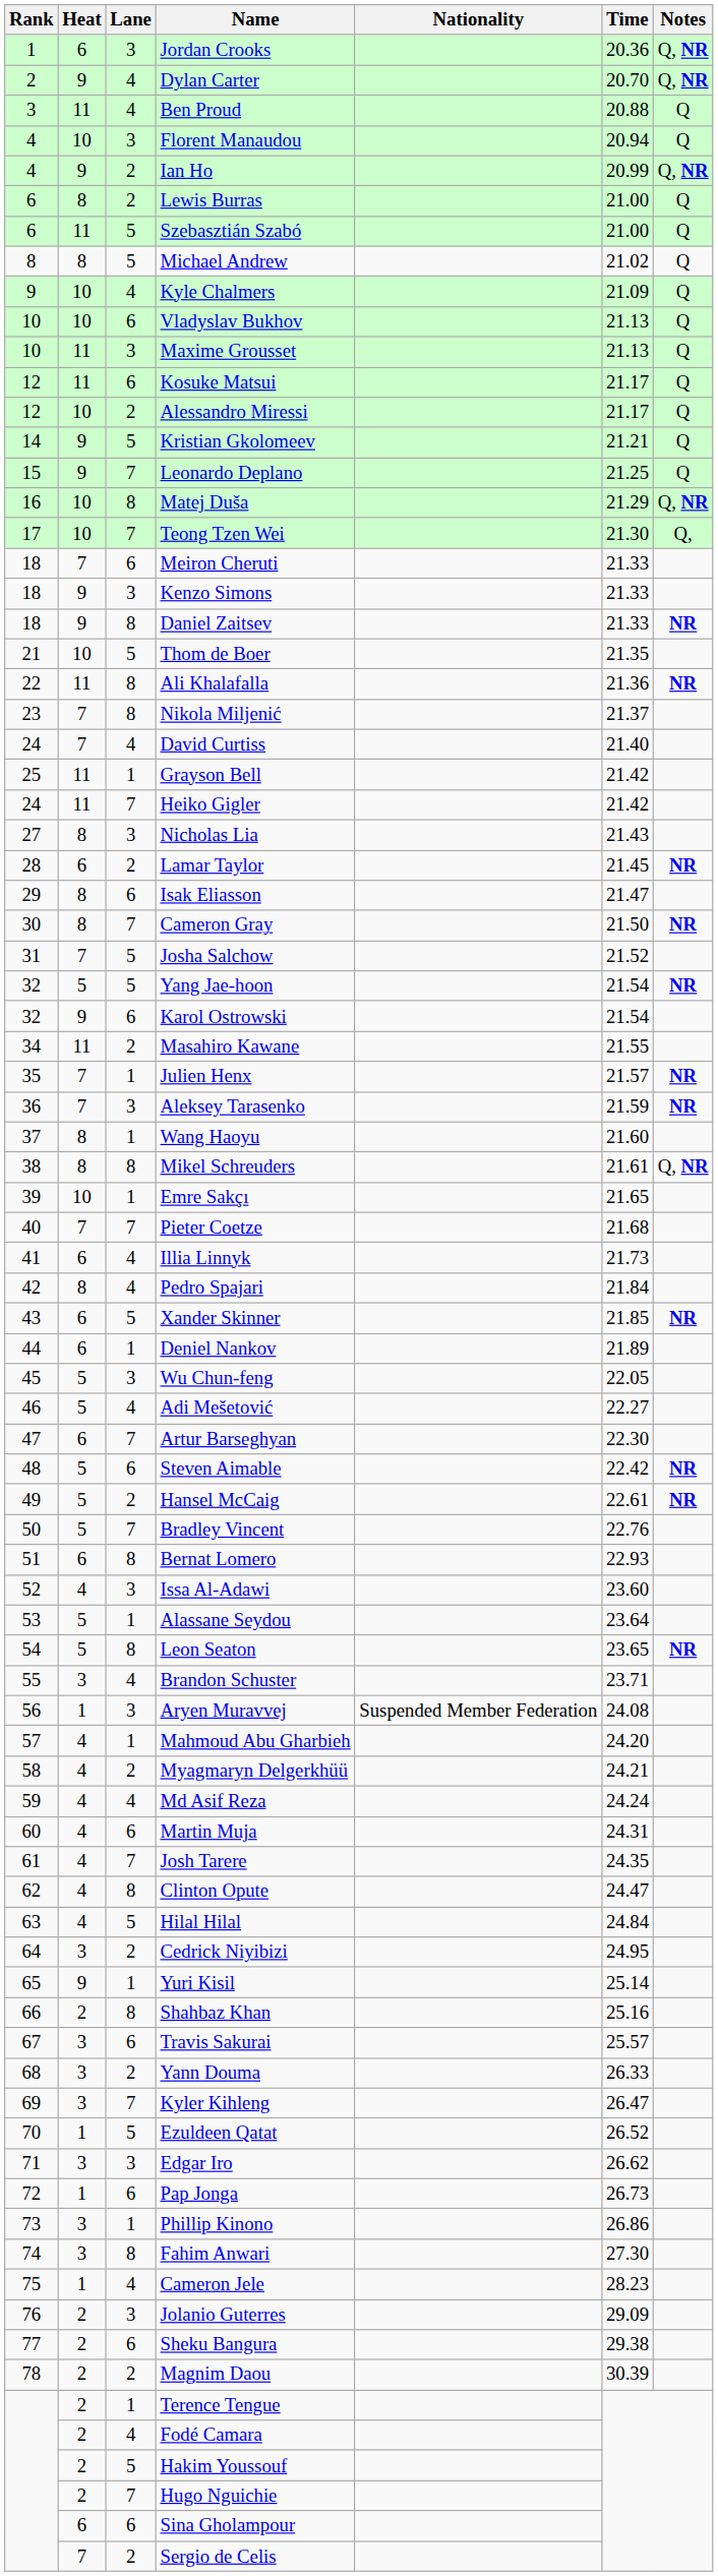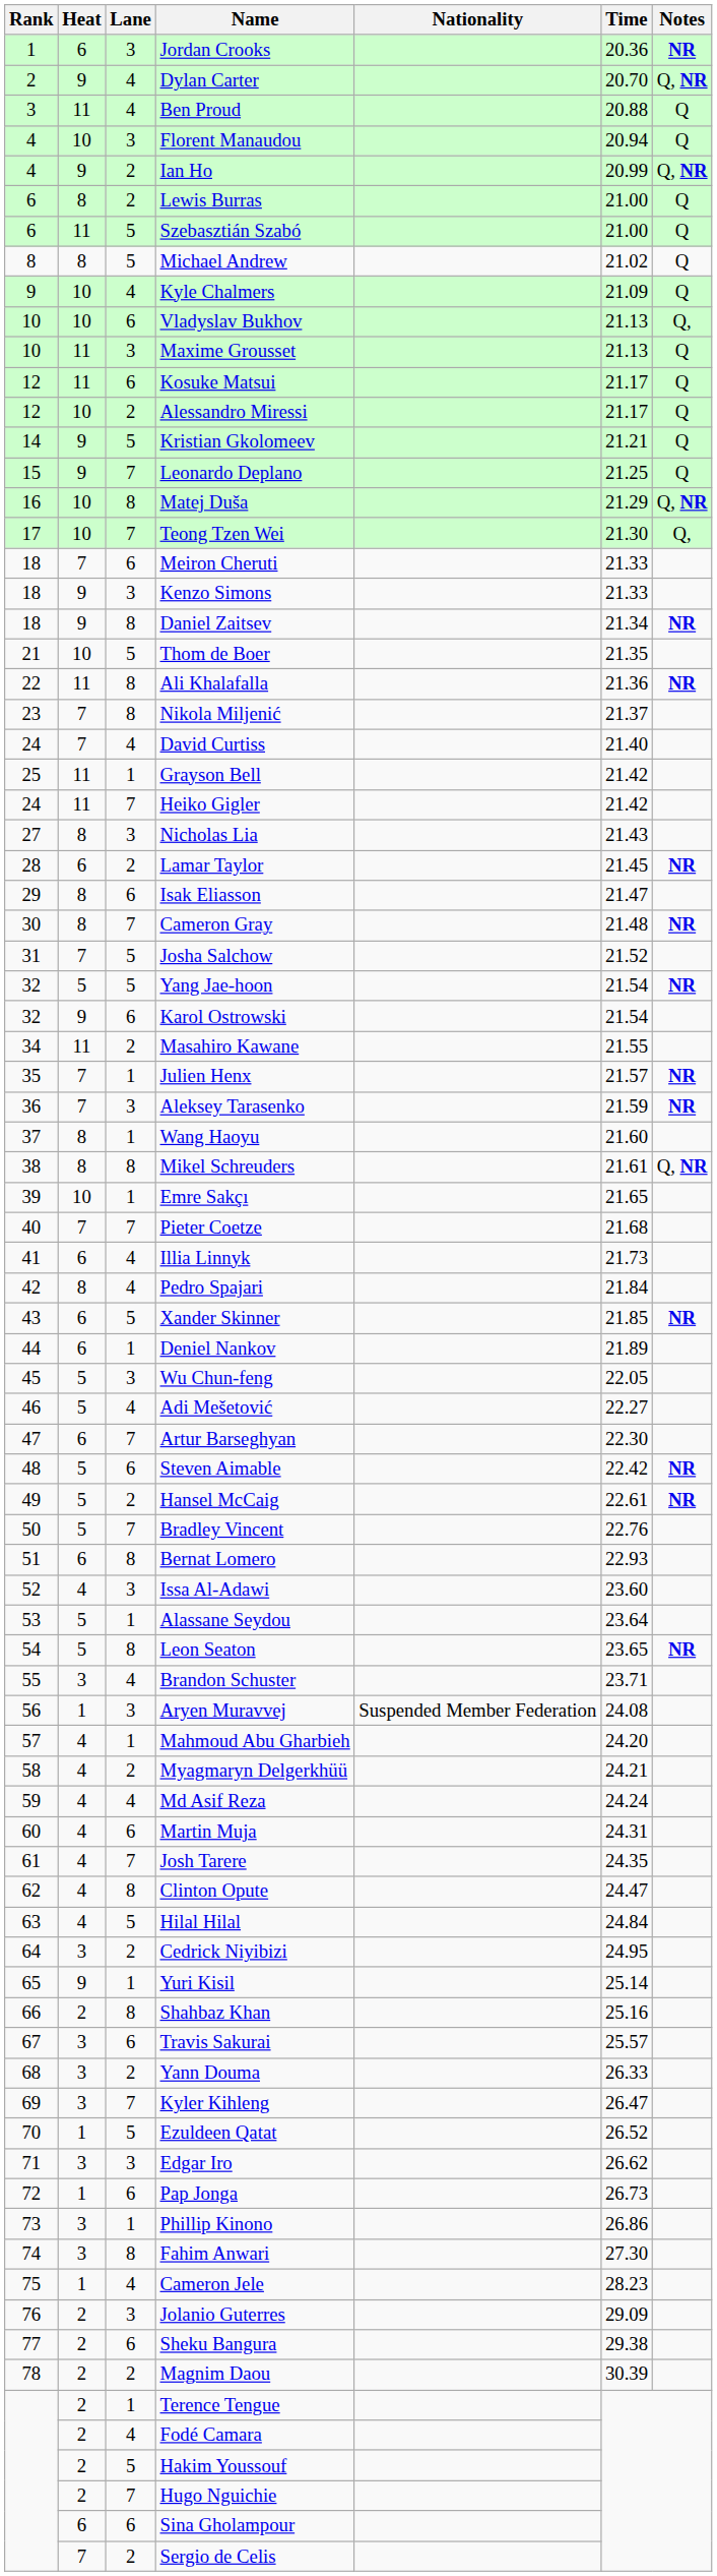Jordan Crooks | Notes: Q, NR -> NR
Vladyslav Bukhov | Notes: Q -> Q,
Daniel Zaitsev | Time: 21.33 -> 21.34
Cameron Gray | Time: 21.50 -> 21.48
